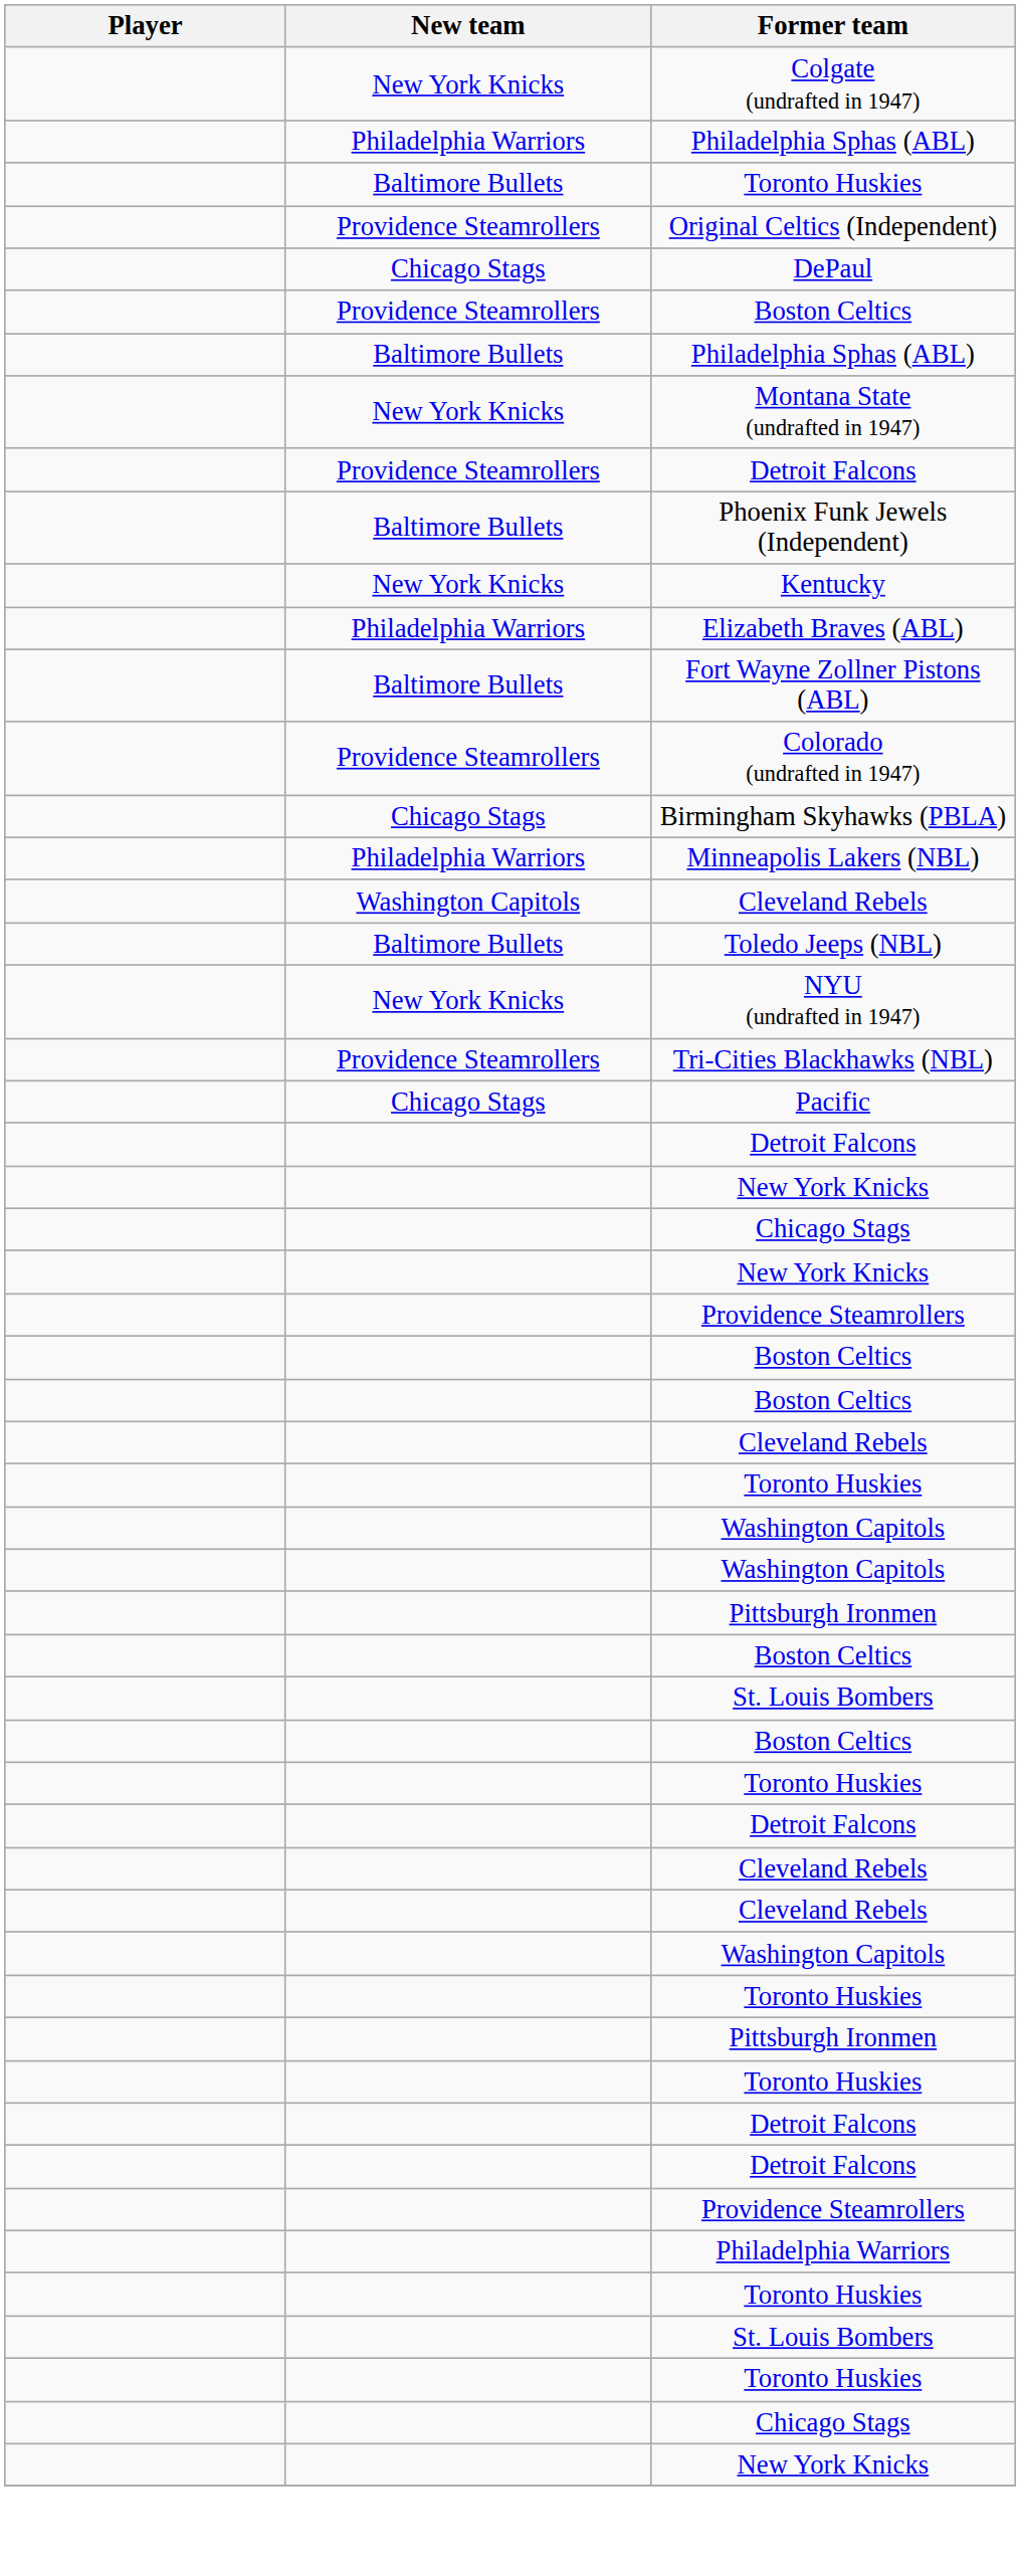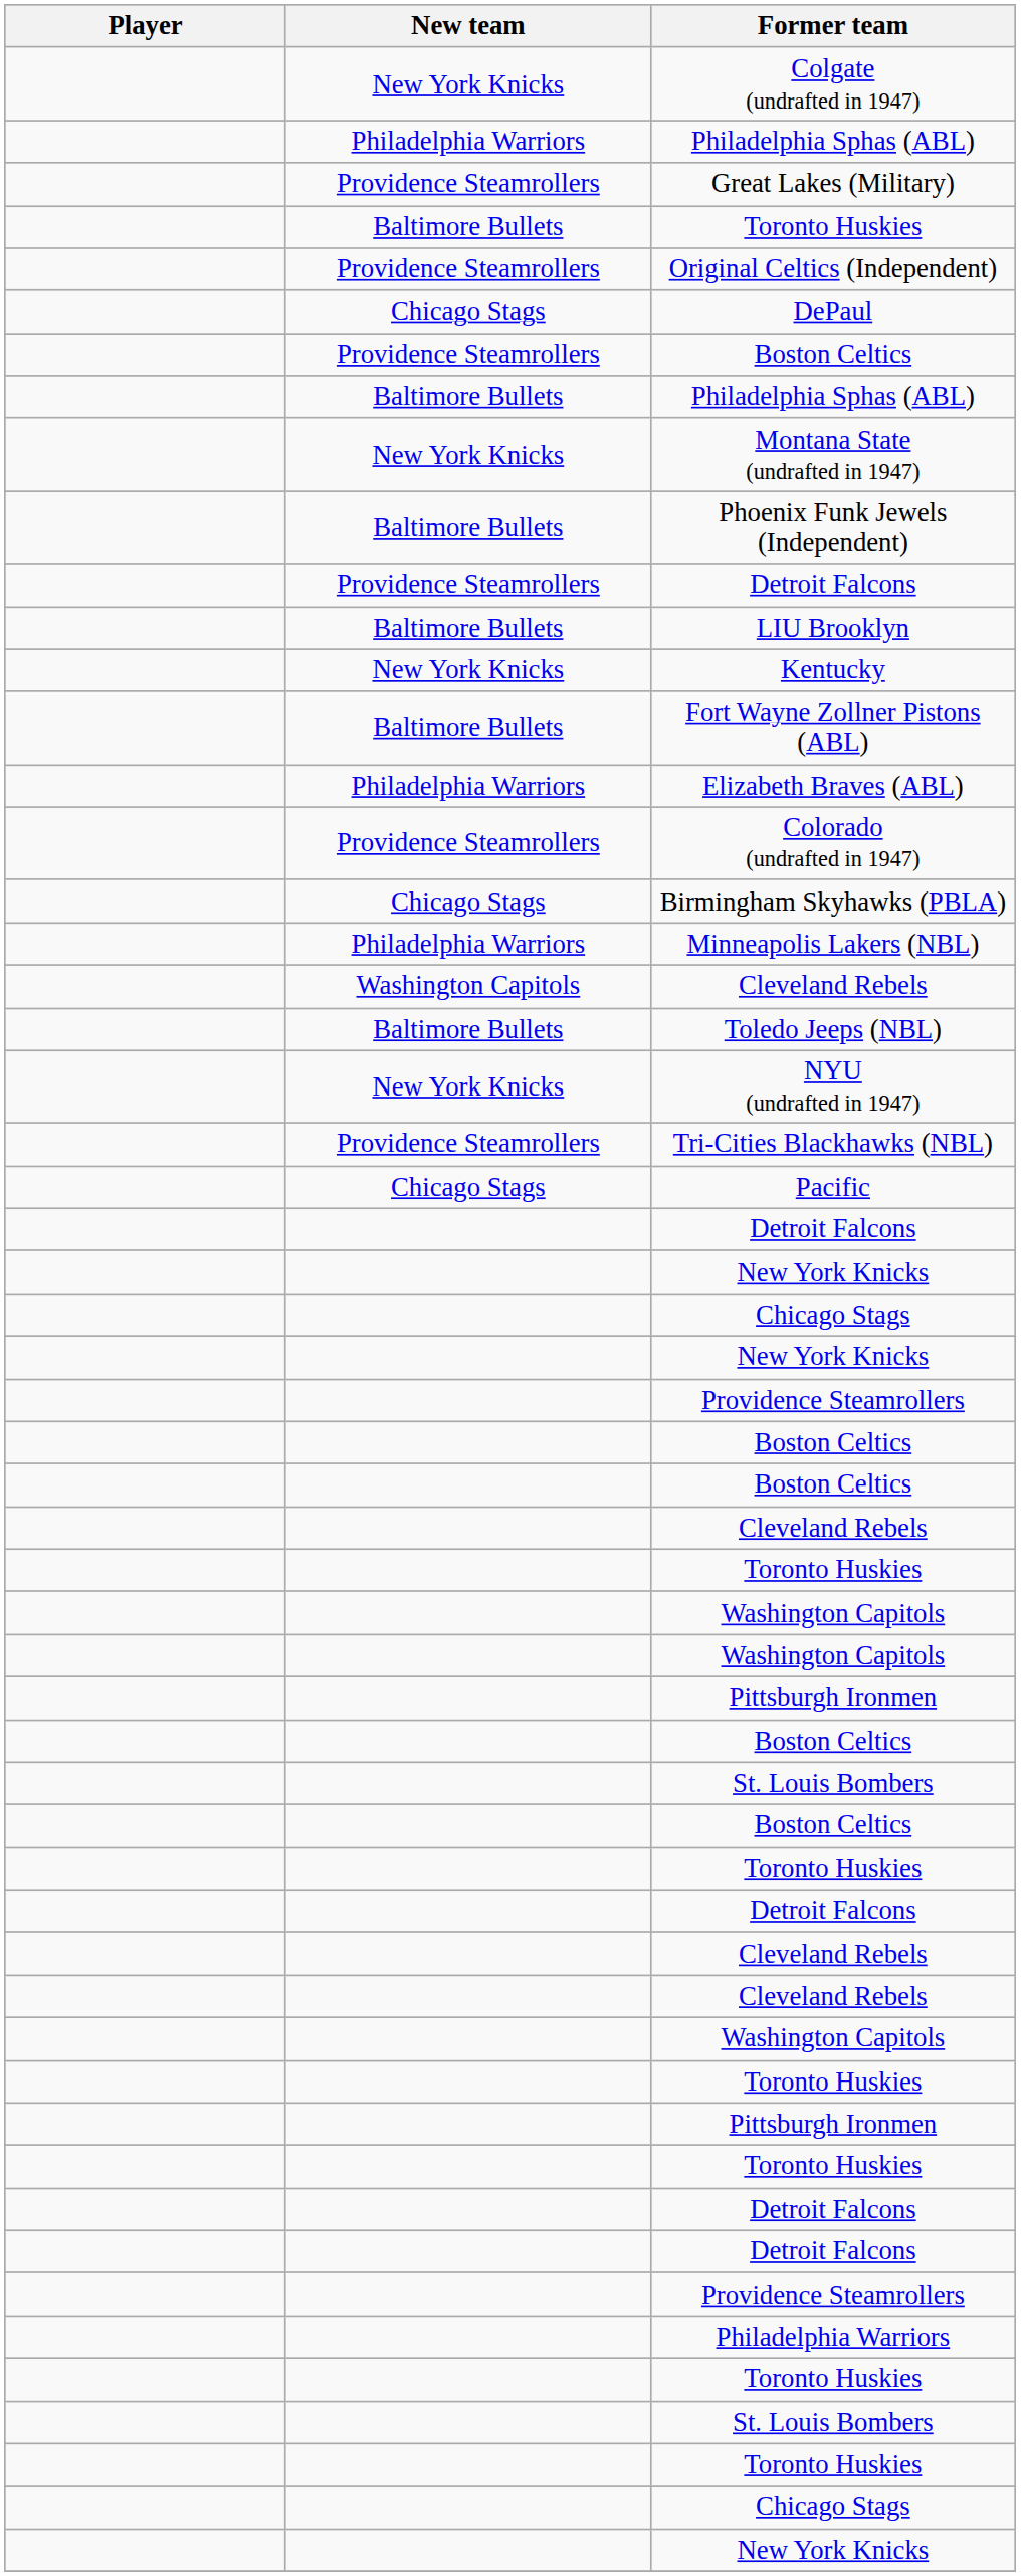+ row: Providence Steamrollers | Great Lakes (Military)
rows swapped: Providence Steamrollers / Detroit Falcons <-> Phoenix Funk Jewels (Independent)
+ row: Baltimore Bullets | LIU Brooklyn
rows swapped: Elizabeth Braves (ABL) <-> Fort Wayne Zollner Pistons (ABL)
